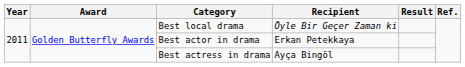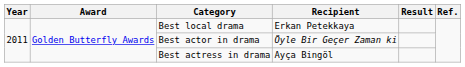Best local drama | Recipient: Öyle Bir Geçer Zaman ki -> Erkan Petekkaya
Best actor in drama | Recipient: Erkan Petekkaya -> Öyle Bir Geçer Zaman ki
